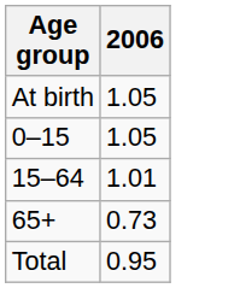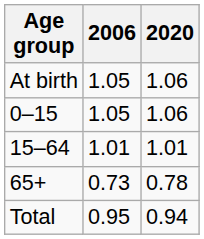+ column: 2020 | 1.06 | 1.06 | 1.01 | 0.78 | 0.94
